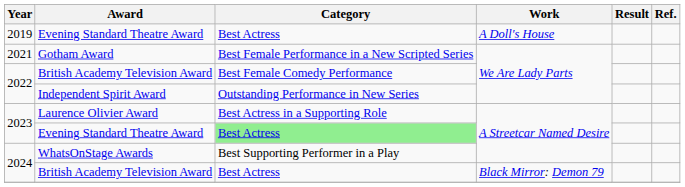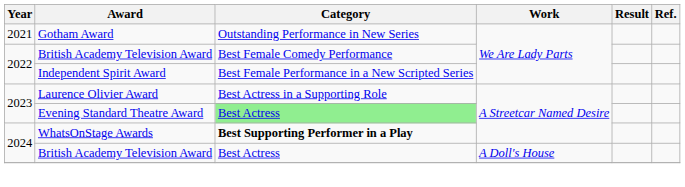- row: 2019 | Evening Standard Theatre Award | Best Actress | A Doll's House
Gotham Award | Category: Best Female Performance in a New Scripted Series -> Outstanding Performance in New Series
Independent Spirit Award | Category: Outstanding Performance in New Series -> Best Female Performance in a New Scripted Series
WhatsOnStage Awards | Category: normal -> bold
2024 / British Academy Television Award | Work: Black Mirror: Demon 79 -> A Doll's House
